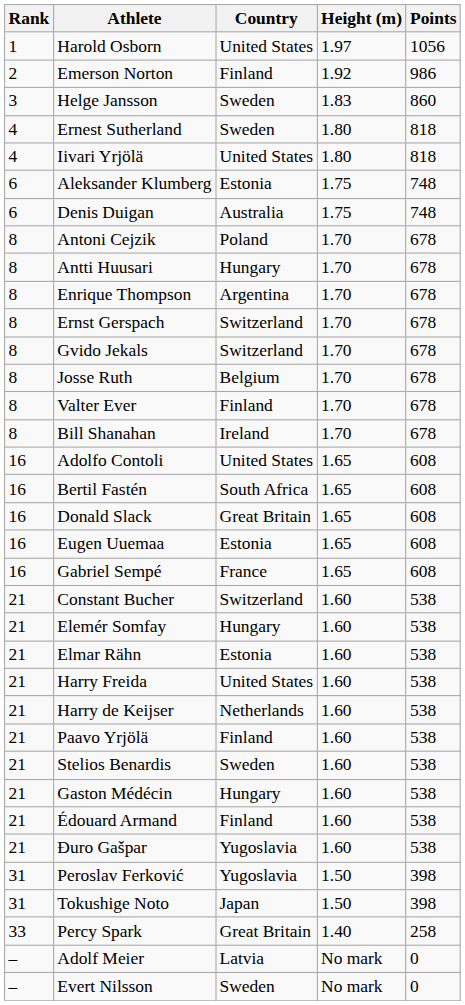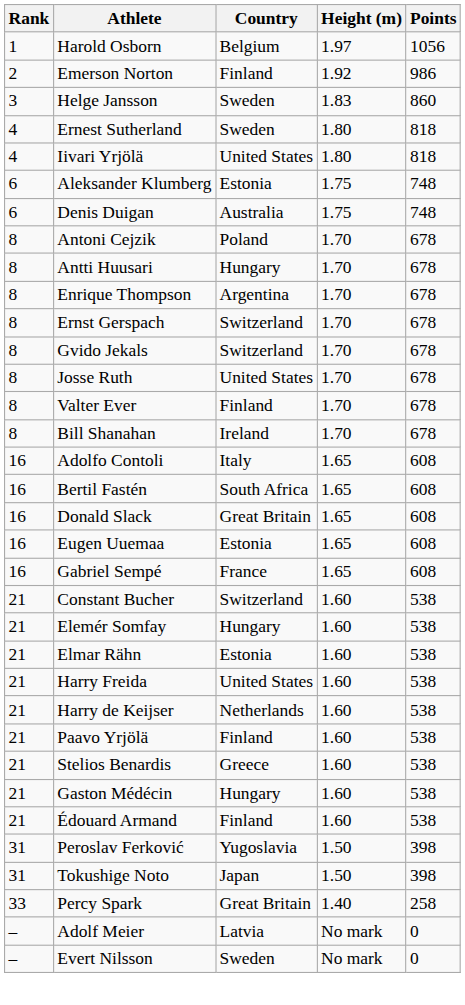Harold Osborn | Country: United States -> Belgium
Josse Ruth | Country: Belgium -> United States
Adolfo Contoli | Country: United States -> Italy
Stelios Benardis | Country: Sweden -> Greece
- row: 21 | Ðuro Gašpar | Yugoslavia | 1.60 | 538
